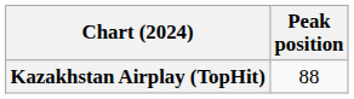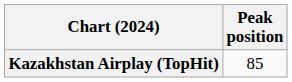Kazakhstan Airplay (TopHit) | Peak position: 88 -> 85
